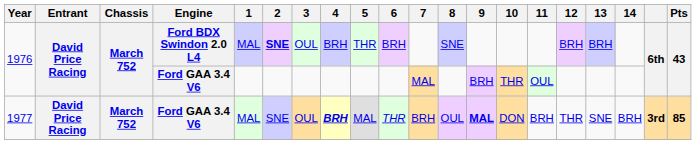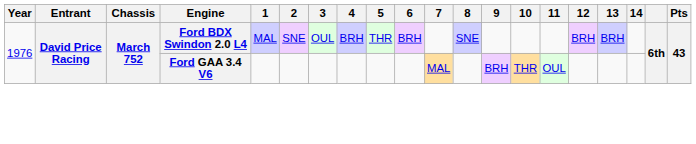1976 / Ford BDX Swindon 2.0 L4 | 2: bold -> normal
- row: 1977 | David Price Racing | March 752 | Ford GAA 3.4 V6 | MAL | SNE | OUL | BRH | MAL | THR | BRH | OUL | MAL | DON | BRH | THR | SNE | BRH | 3rd | 85
